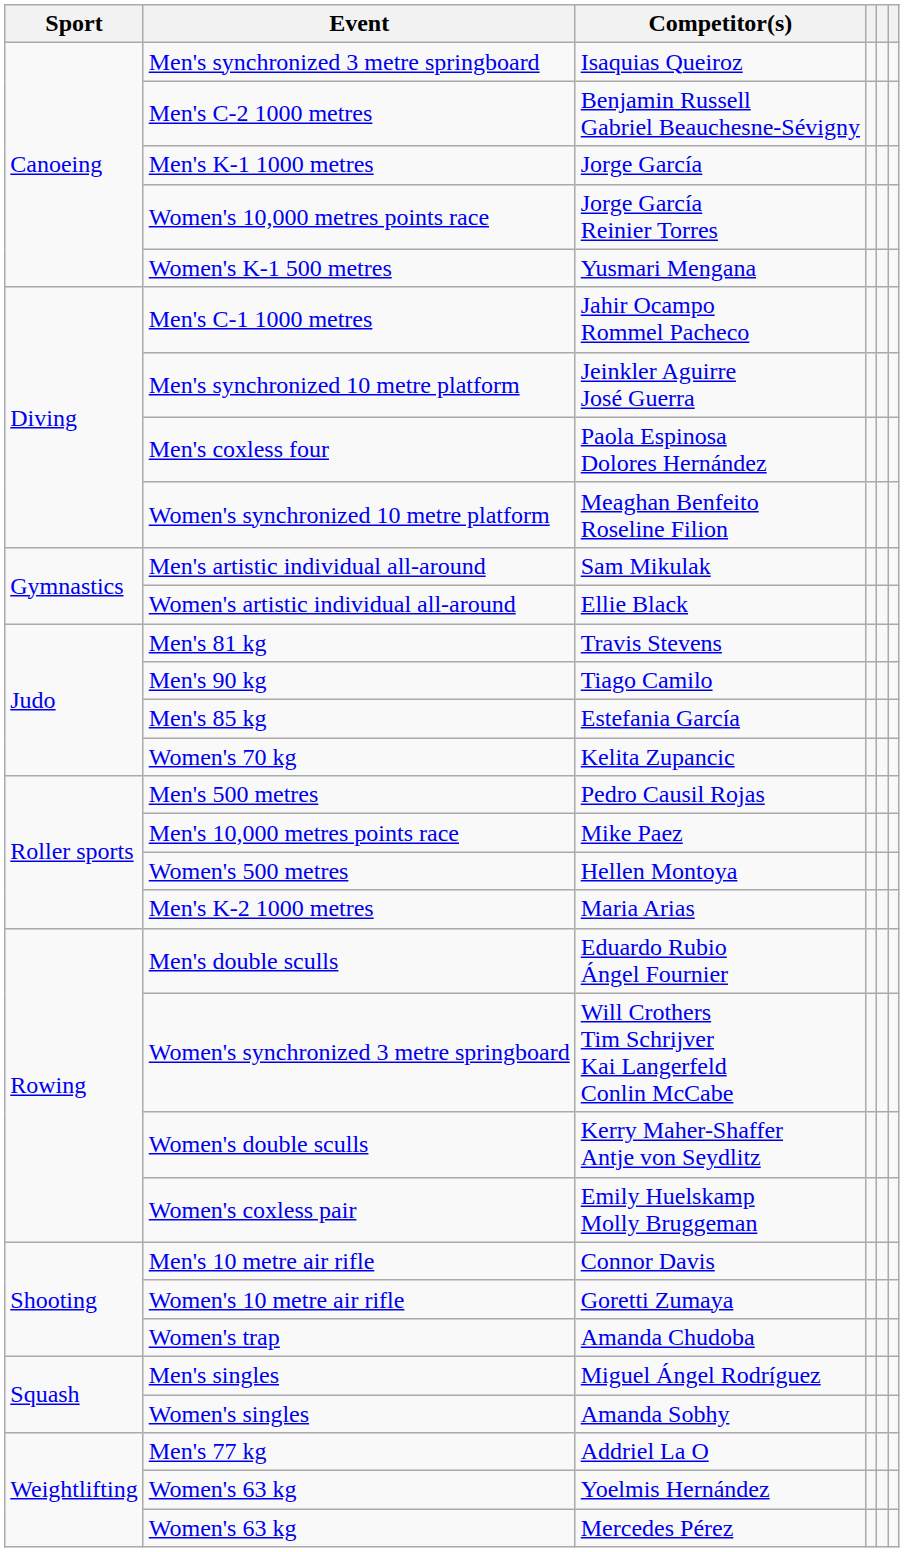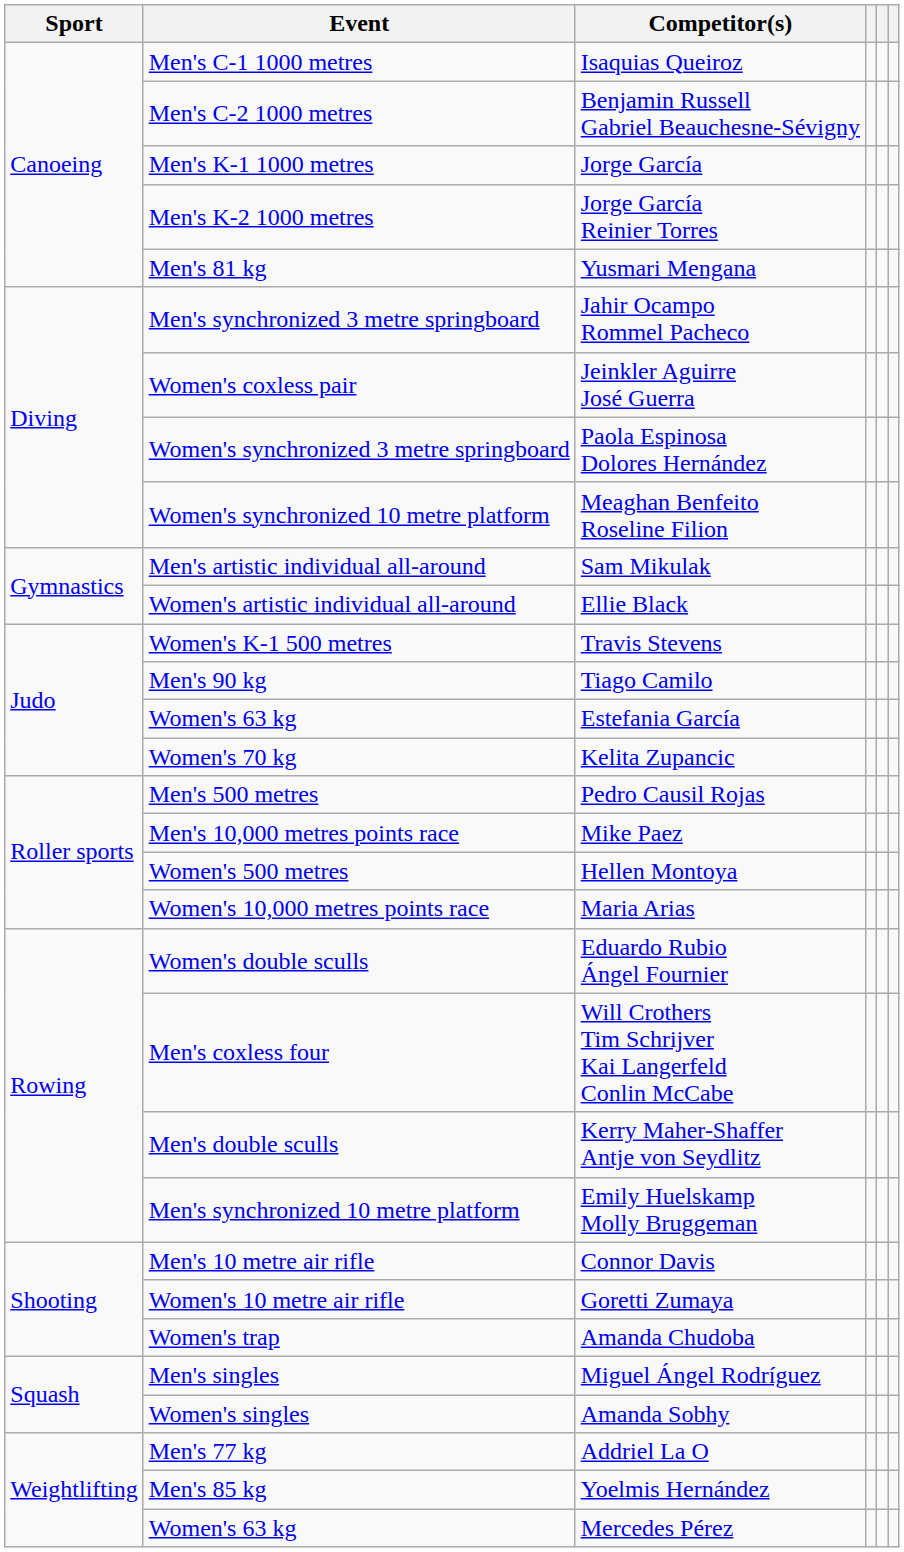Isaquias Queiroz | Event: Men's synchronized 3 metre springboard -> Men's C-1 1000 metres
Jorge García Reinier Torres | Event: Women's 10,000 metres points race -> Men's K-2 1000 metres
Yusmari Mengana | Event: Women's K-1 500 metres -> Men's 81 kg
Jahir Ocampo Rommel Pacheco | Event: Men's C-1 1000 metres -> Men's synchronized 3 metre springboard
Jeinkler Aguirre José Guerra | Event: Men's synchronized 10 metre platform -> Women's coxless pair
Paola Espinosa Dolores Hernández | Event: Men's coxless four -> Women's synchronized 3 metre springboard
Travis Stevens | Event: Men's 81 kg -> Women's K-1 500 metres
Estefania García | Event: Men's 85 kg -> Women's 63 kg
Maria Arias | Event: Men's K-2 1000 metres -> Women's 10,000 metres points race
Eduardo Rubio Ángel Fournier | Event: Men's double sculls -> Women's double sculls
Will Crothers Tim Schrijver Kai Langerfeld Conlin McCabe | Event: Women's synchronized 3 metre springboard -> Men's coxless four
Kerry Maher-Shaffer Antje von Seydlitz | Event: Women's double sculls -> Men's double sculls
Emily Huelskamp Molly Bruggeman | Event: Women's coxless pair -> Men's synchronized 10 metre platform
Yoelmis Hernández | Event: Women's 63 kg -> Men's 85 kg
